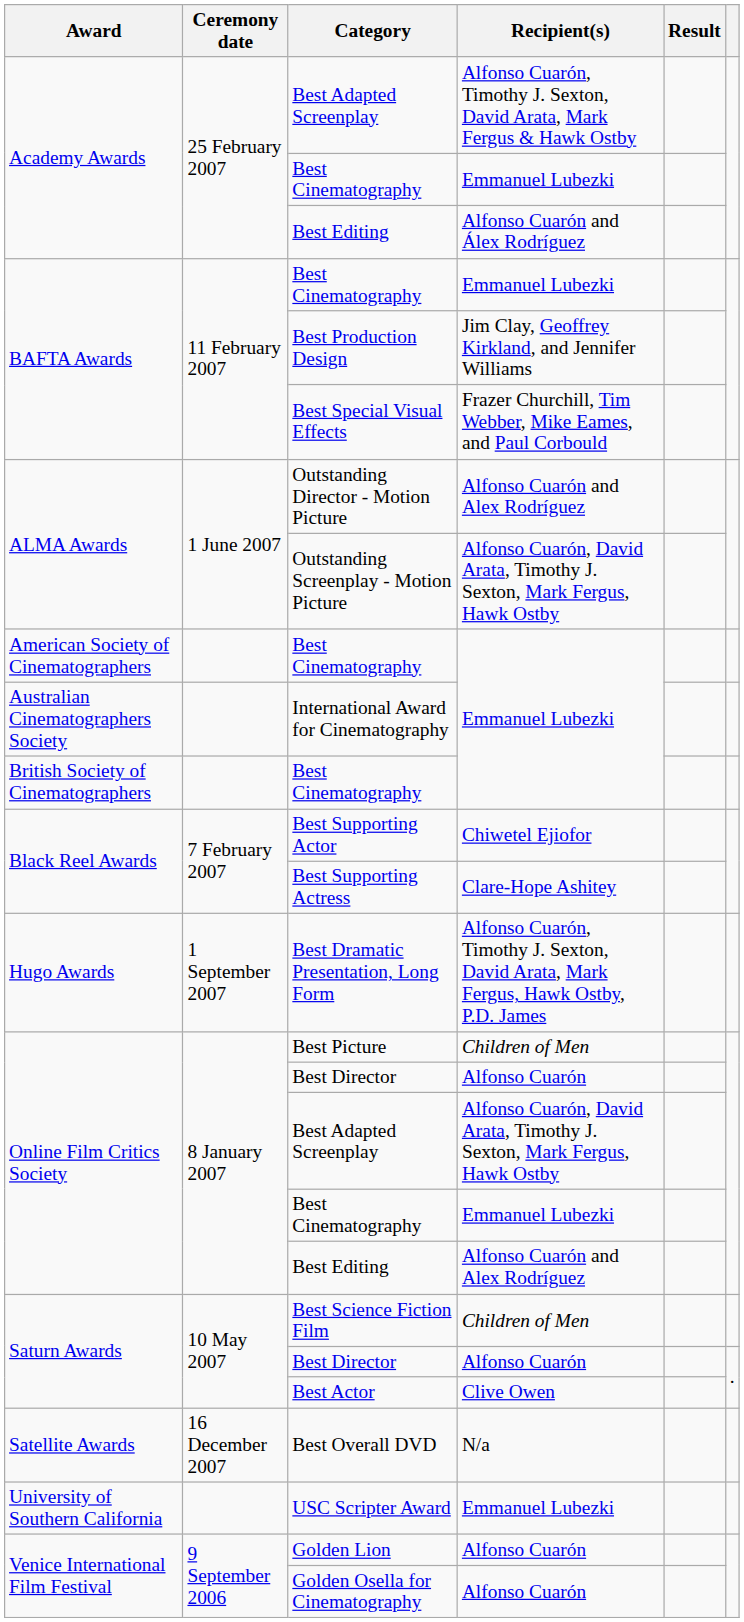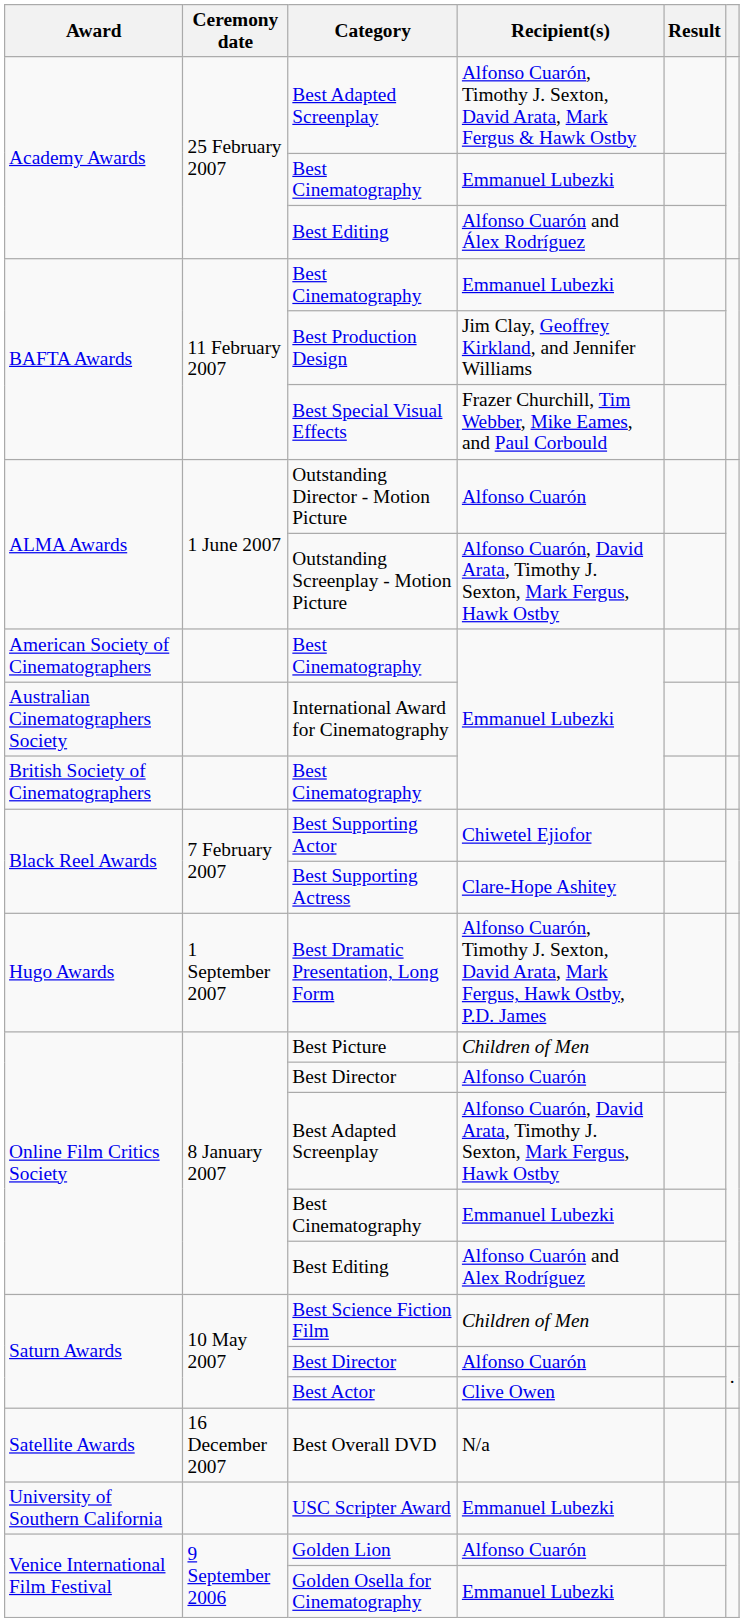Outstanding Director - Motion Picture | Recipient(s): Alfonso Cuarón and Alex Rodríguez -> Alfonso Cuarón
Golden Osella for Cinematography | Recipient(s): Alfonso Cuarón -> Emmanuel Lubezki
